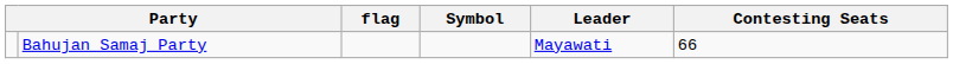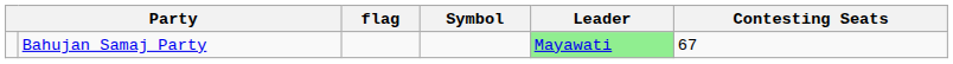Bahujan Samaj Party | Leader: no background -> lightgreen background
Bahujan Samaj Party | Contesting Seats: 66 -> 67
